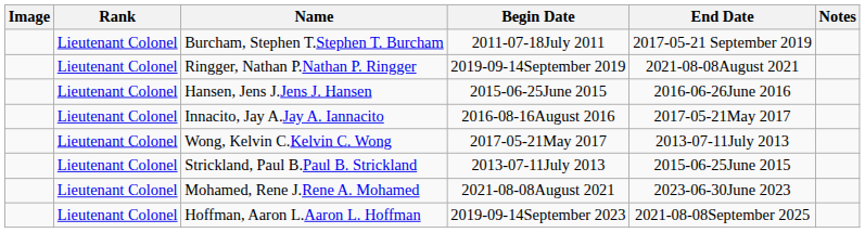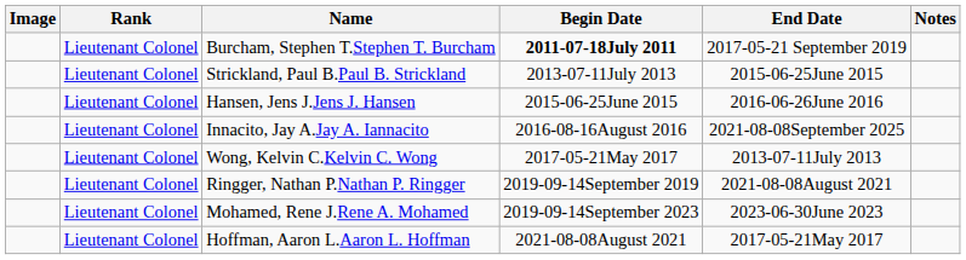Burcham, Stephen T.Stephen T. Burcham | Begin Date: normal -> bold
rows swapped: Strickland, Paul B.Paul B. Strickland <-> Ringger, Nathan P.Nathan P. Ringger
Innacito, Jay A.Jay A. Iannacito | End Date: 2017-05-21May 2017 -> 2021-08-08September 2025
Mohamed, Rene J.Rene A. Mohamed | Begin Date: 2021-08-08August 2021 -> 2019-09-14September 2023
Hoffman, Aaron L.Aaron L. Hoffman | Begin Date: 2019-09-14September 2023 -> 2021-08-08August 2021
Hoffman, Aaron L.Aaron L. Hoffman | End Date: 2021-08-08September 2025 -> 2017-05-21May 2017
